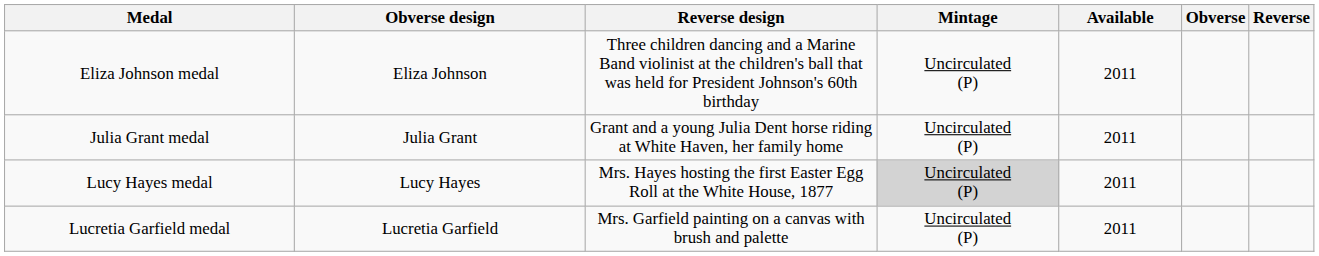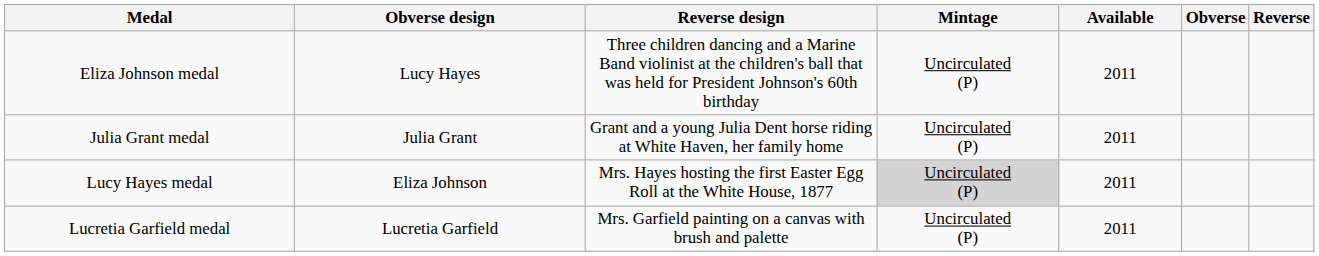Eliza Johnson medal | Obverse design: Eliza Johnson -> Lucy Hayes
Lucy Hayes medal | Obverse design: Lucy Hayes -> Eliza Johnson
